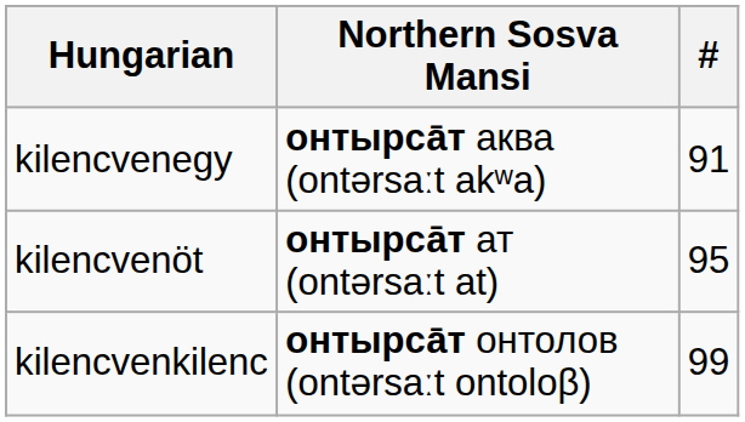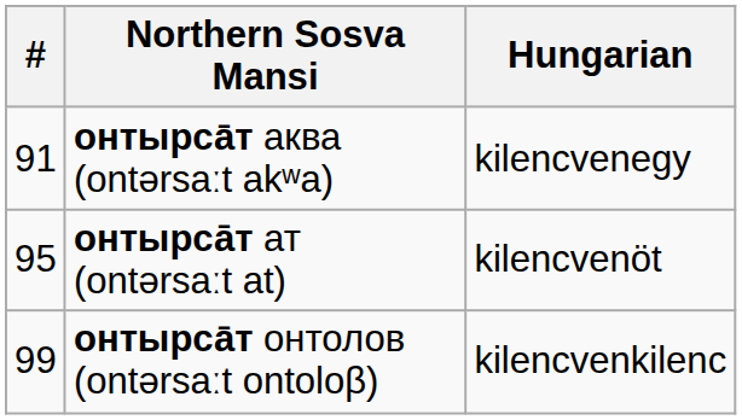columns swapped: # <-> Hungarian
